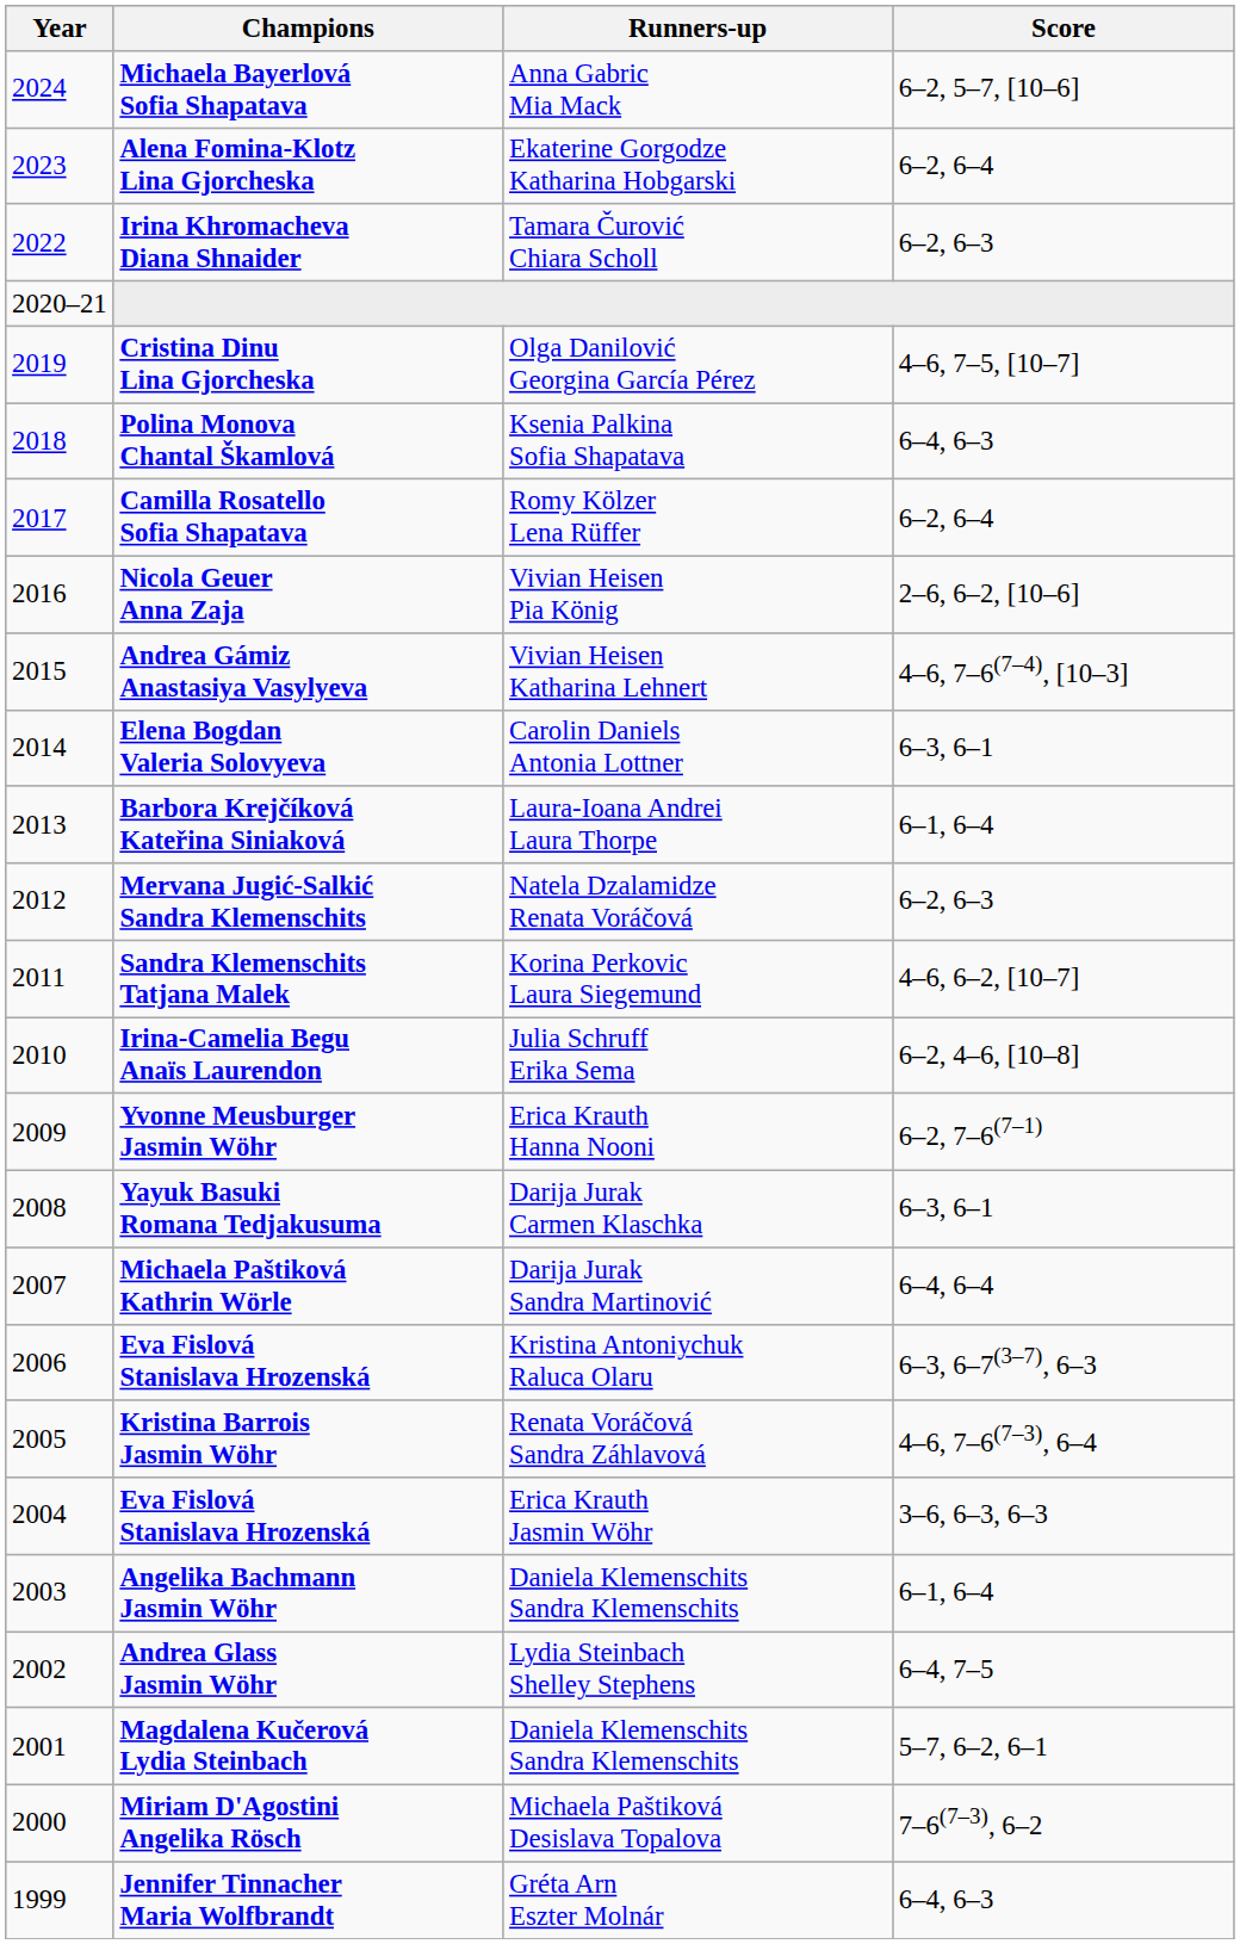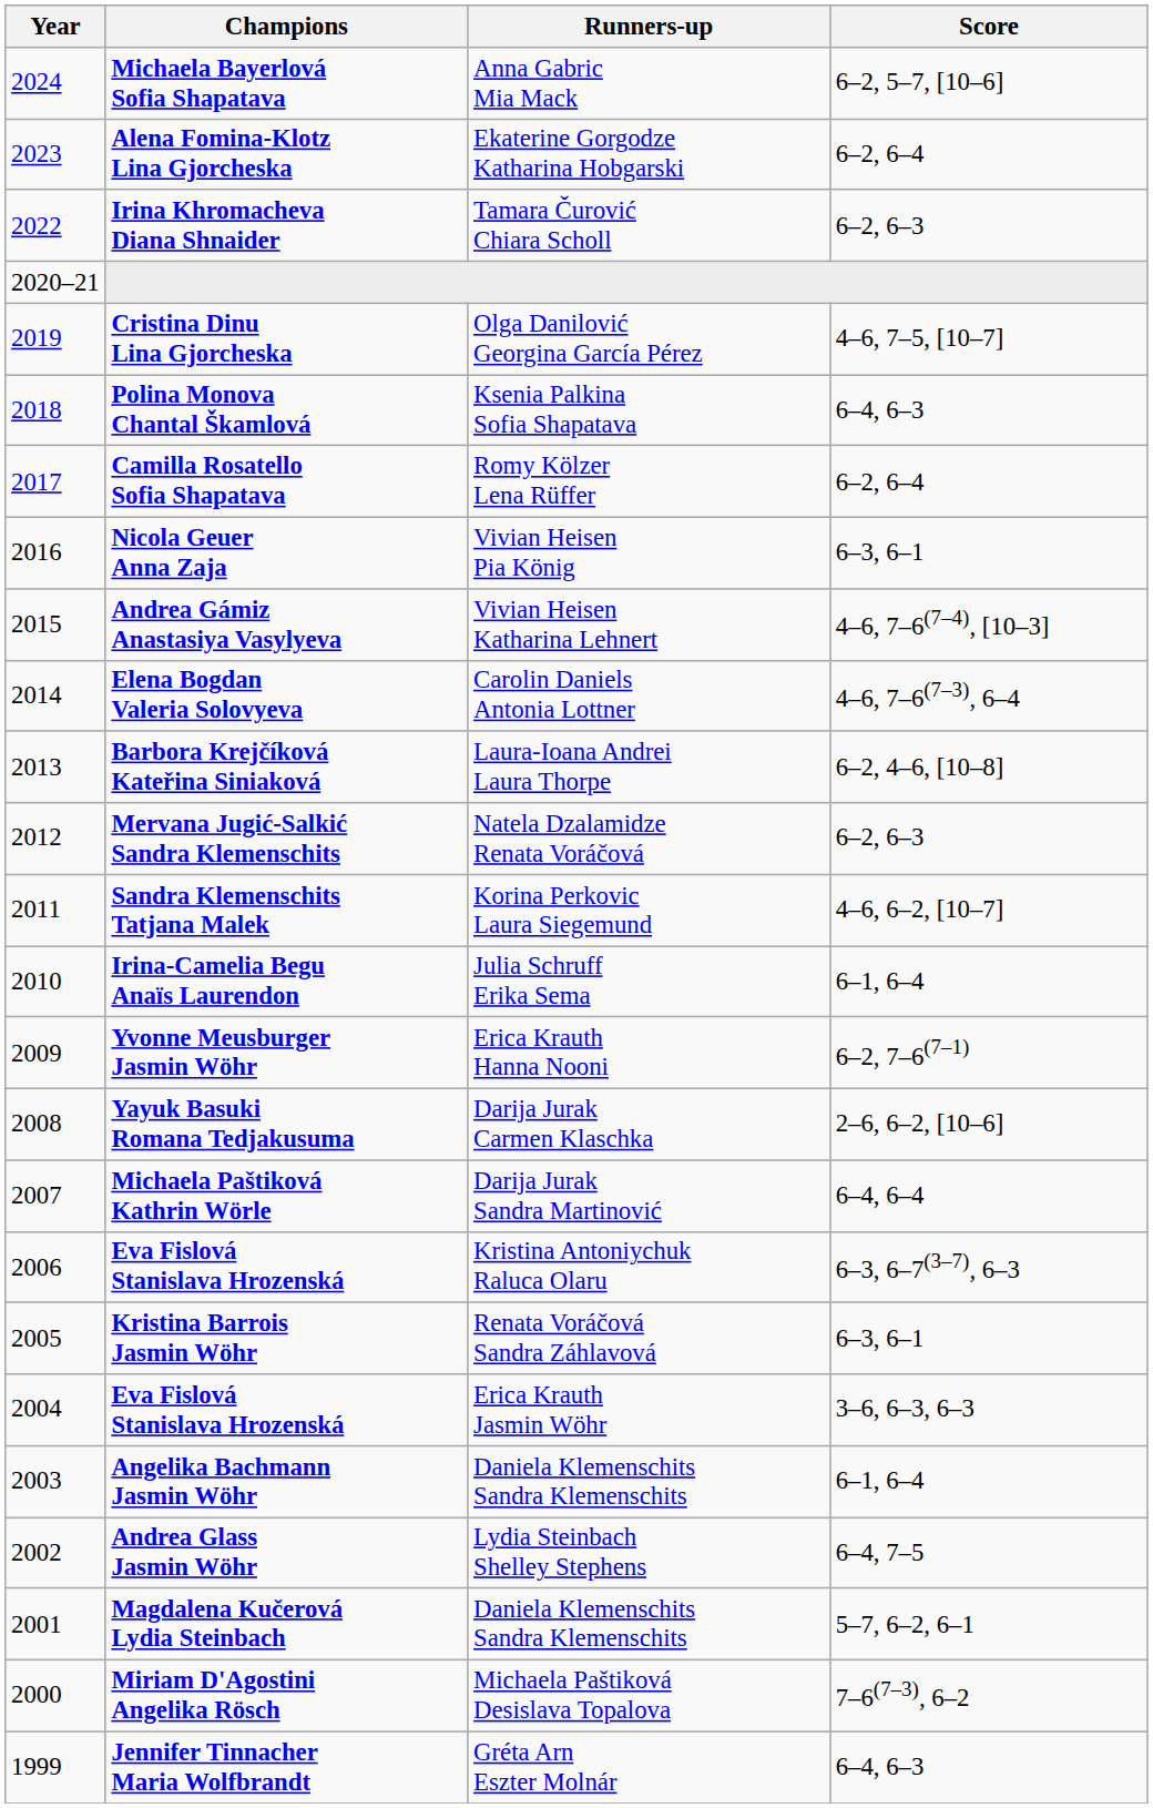Nicola Geuer Anna Zaja | Score: 2–6, 6–2, [10–6] -> 6–3, 6–1
Elena Bogdan Valeria Solovyeva | Score: 6–3, 6–1 -> 4–6, 7–6(7–3), 6–4
Barbora Krejčíková Kateřina Siniaková | Score: 6–1, 6–4 -> 6–2, 4–6, [10–8]
Irina-Camelia Begu Anaïs Laurendon | Score: 6–2, 4–6, [10–8] -> 6–1, 6–4
Yayuk Basuki Romana Tedjakusuma | Score: 6–3, 6–1 -> 2–6, 6–2, [10–6]
Kristina Barrois Jasmin Wöhr | Score: 4–6, 7–6(7–3), 6–4 -> 6–3, 6–1
